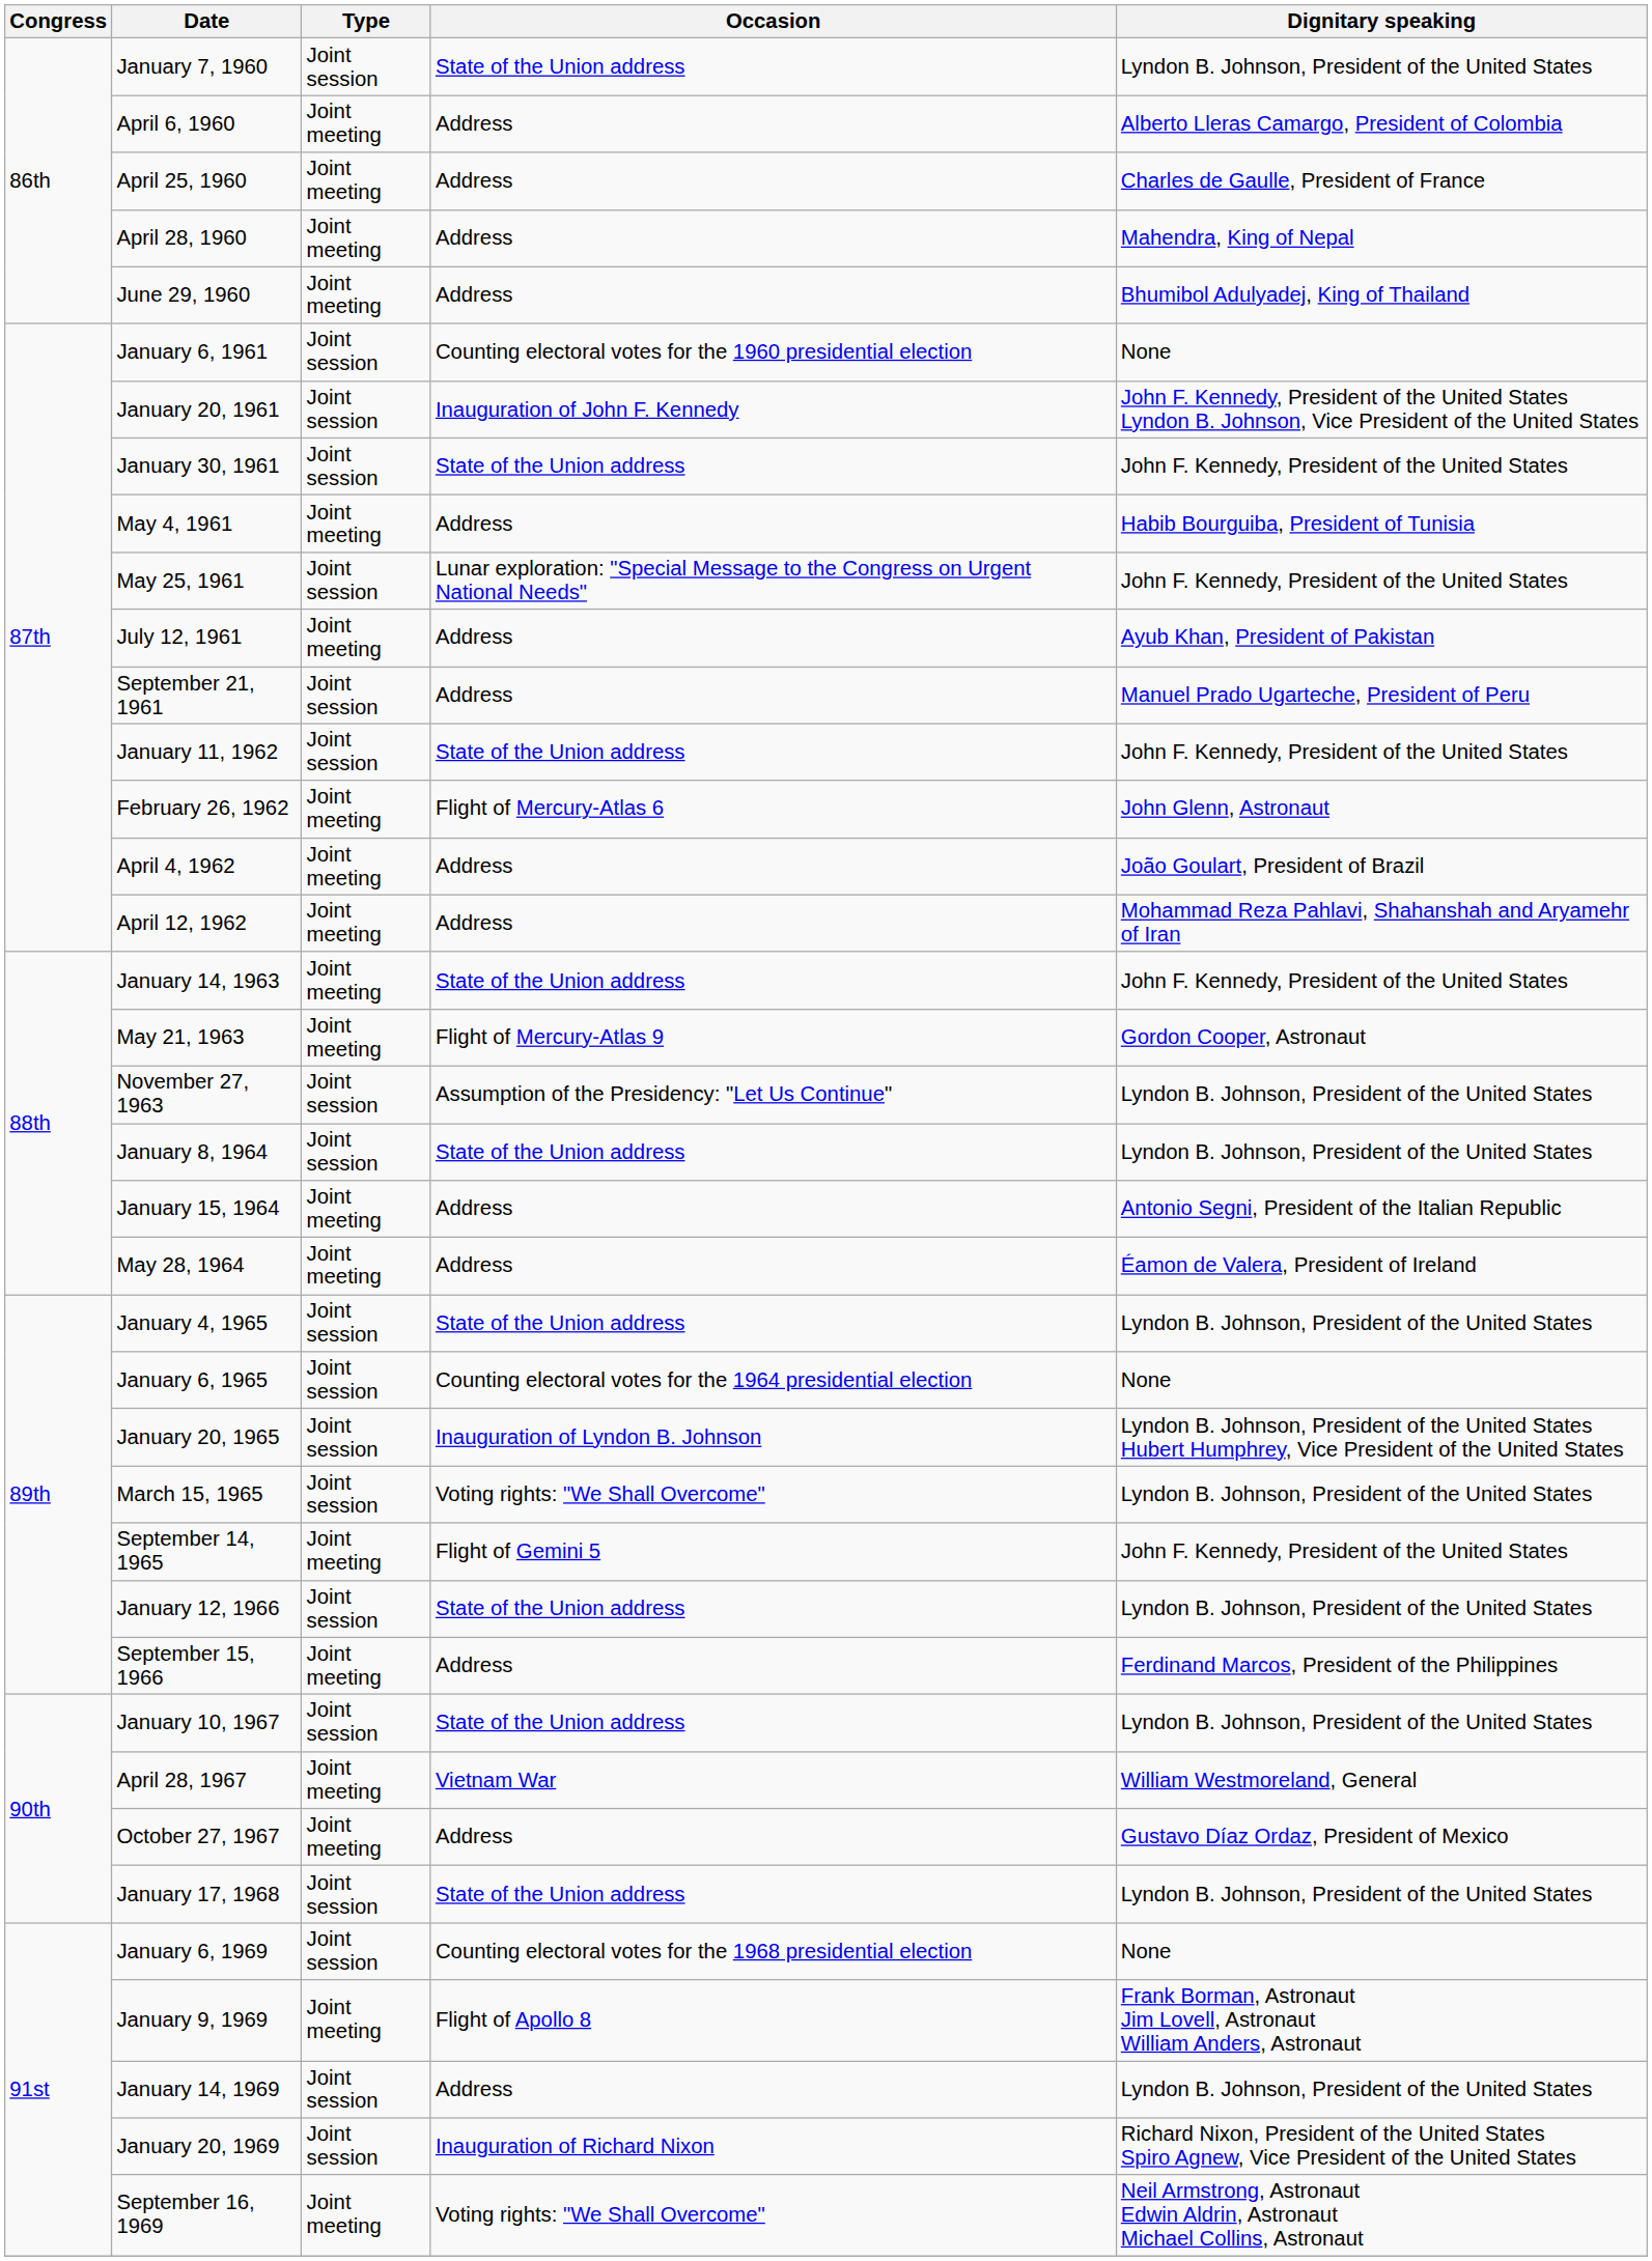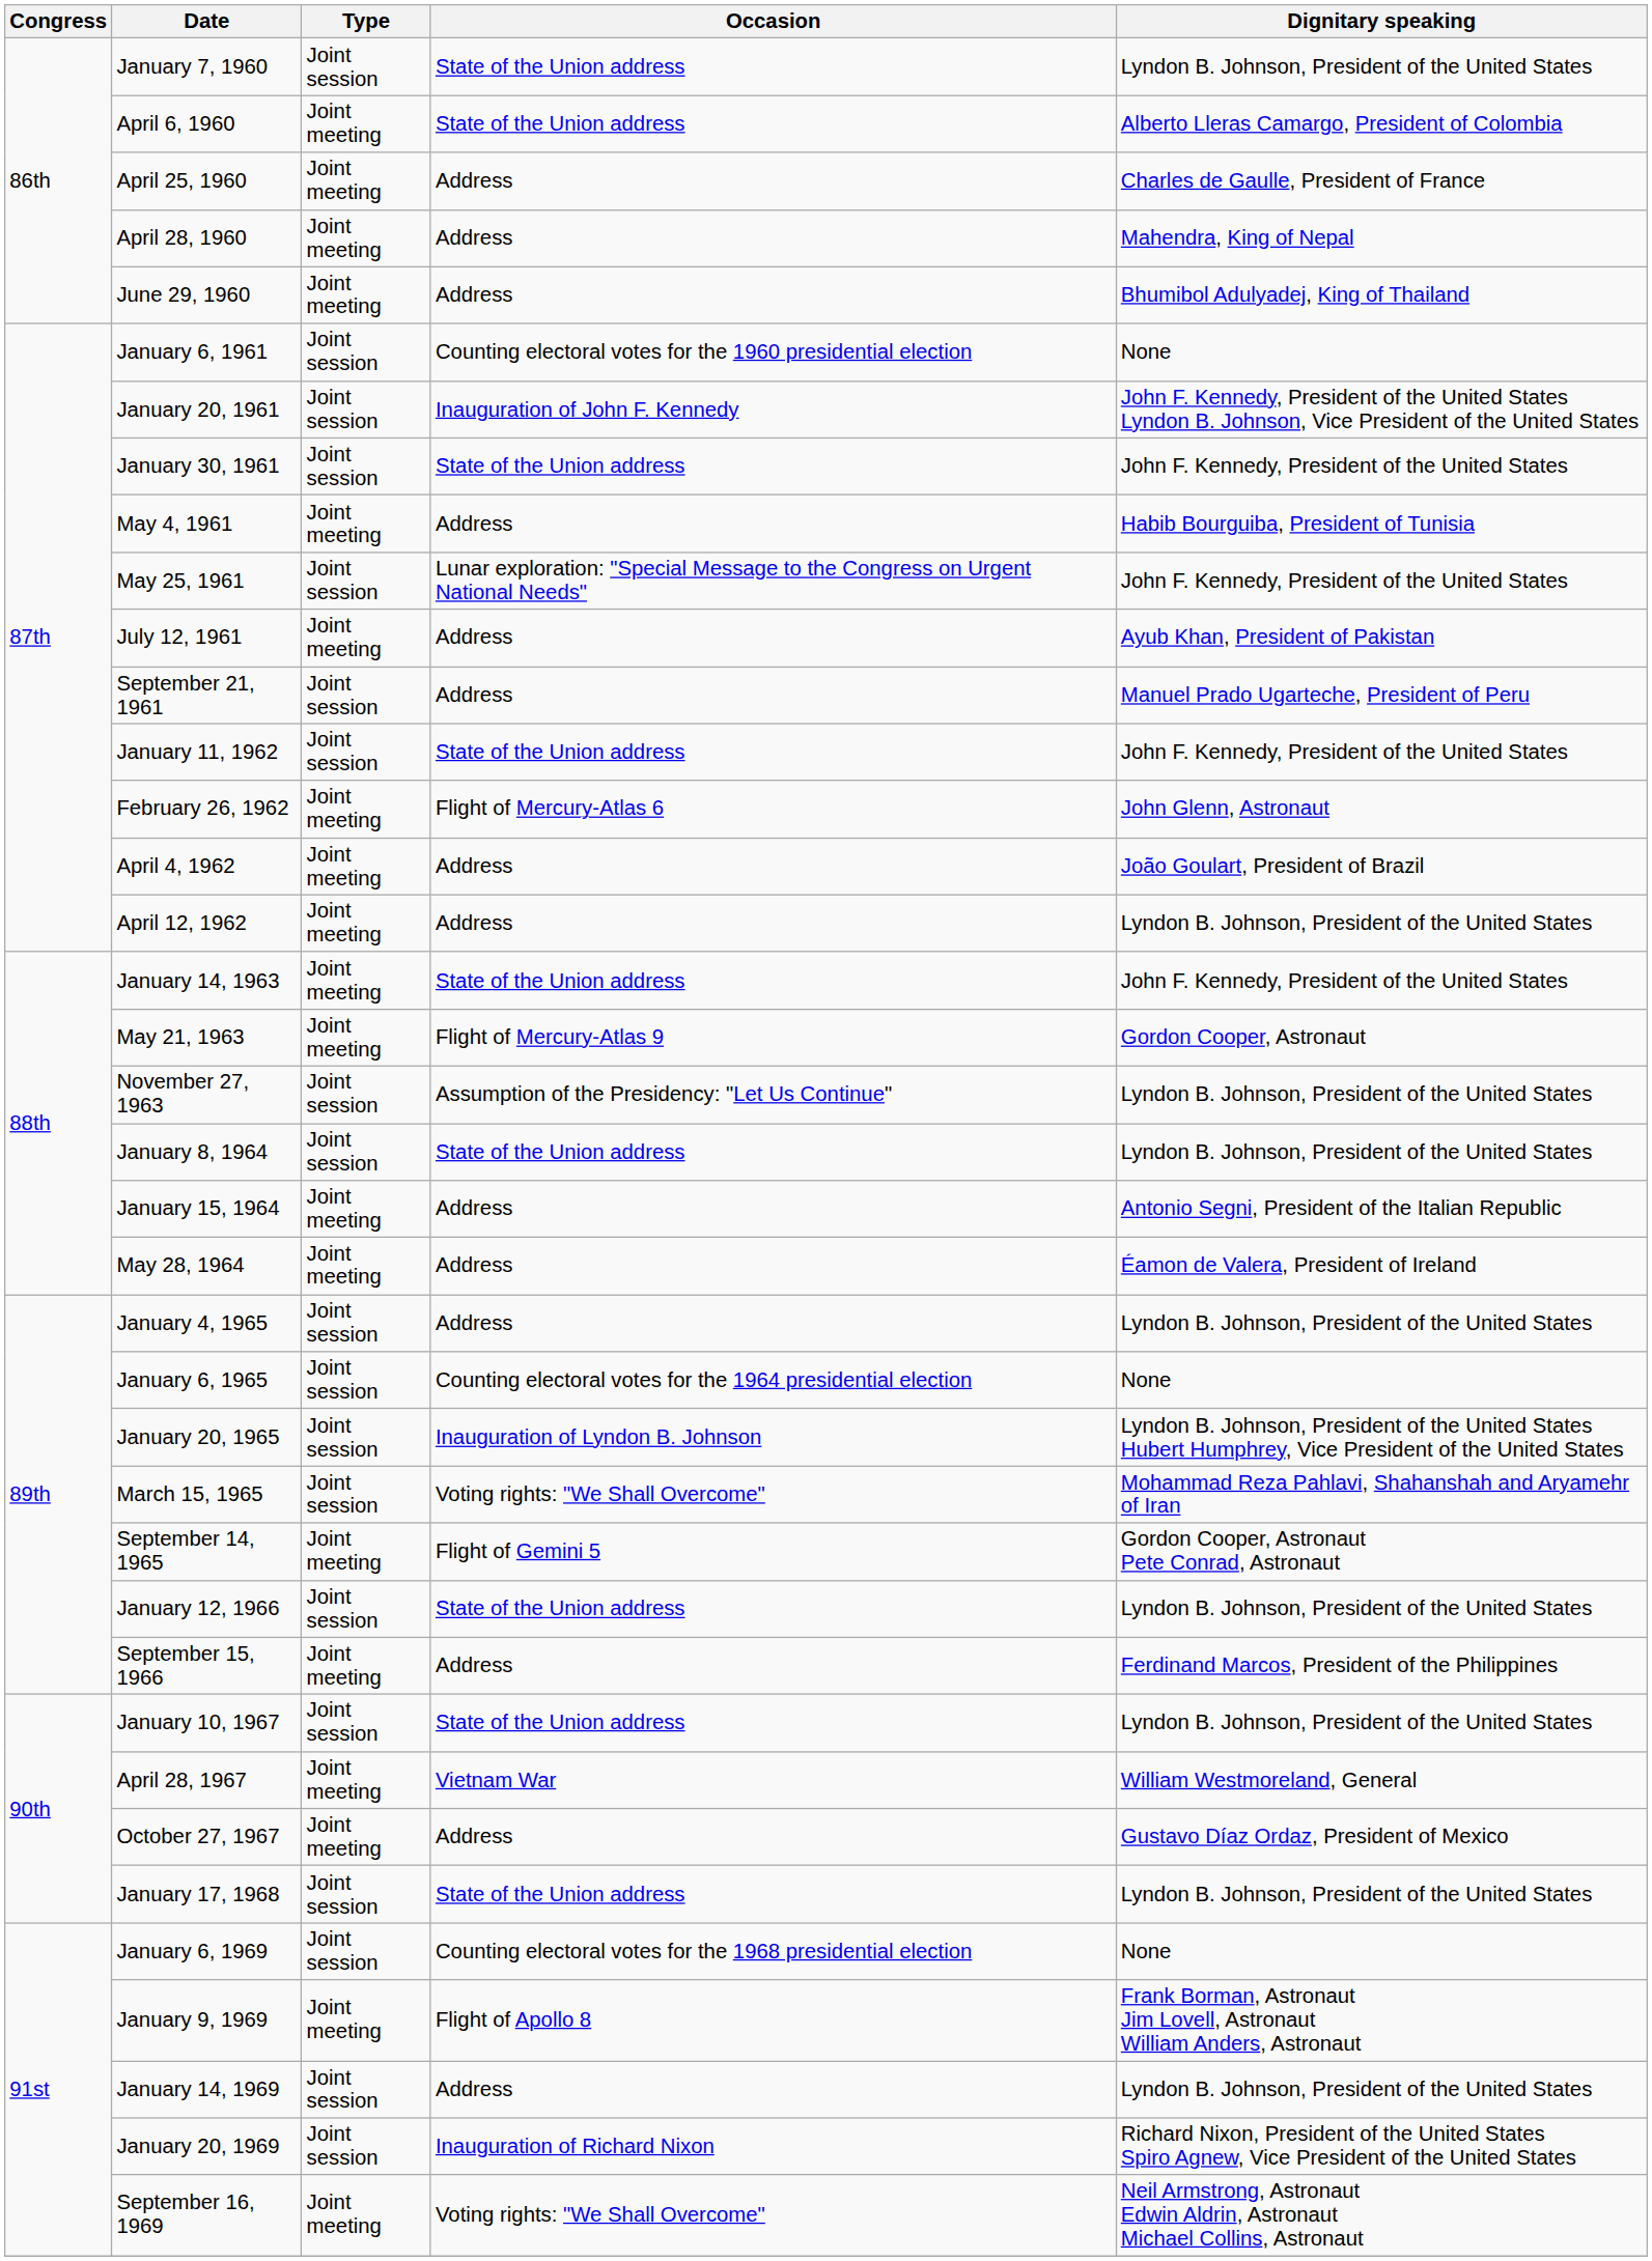April 6, 1960 | Occasion: Address -> State of the Union address
April 12, 1962 | Dignitary speaking: Mohammad Reza Pahlavi, Shahanshah and Aryamehr of Iran -> Lyndon B. Johnson, President of the United States
January 4, 1965 | Occasion: State of the Union address -> Address
March 15, 1965 | Dignitary speaking: Lyndon B. Johnson, President of the United States -> Mohammad Reza Pahlavi, Shahanshah and Aryamehr of Iran
September 14, 1965 | Dignitary speaking: John F. Kennedy, President of the United States -> Gordon Cooper, Astronaut Pete Conrad, Astronaut
